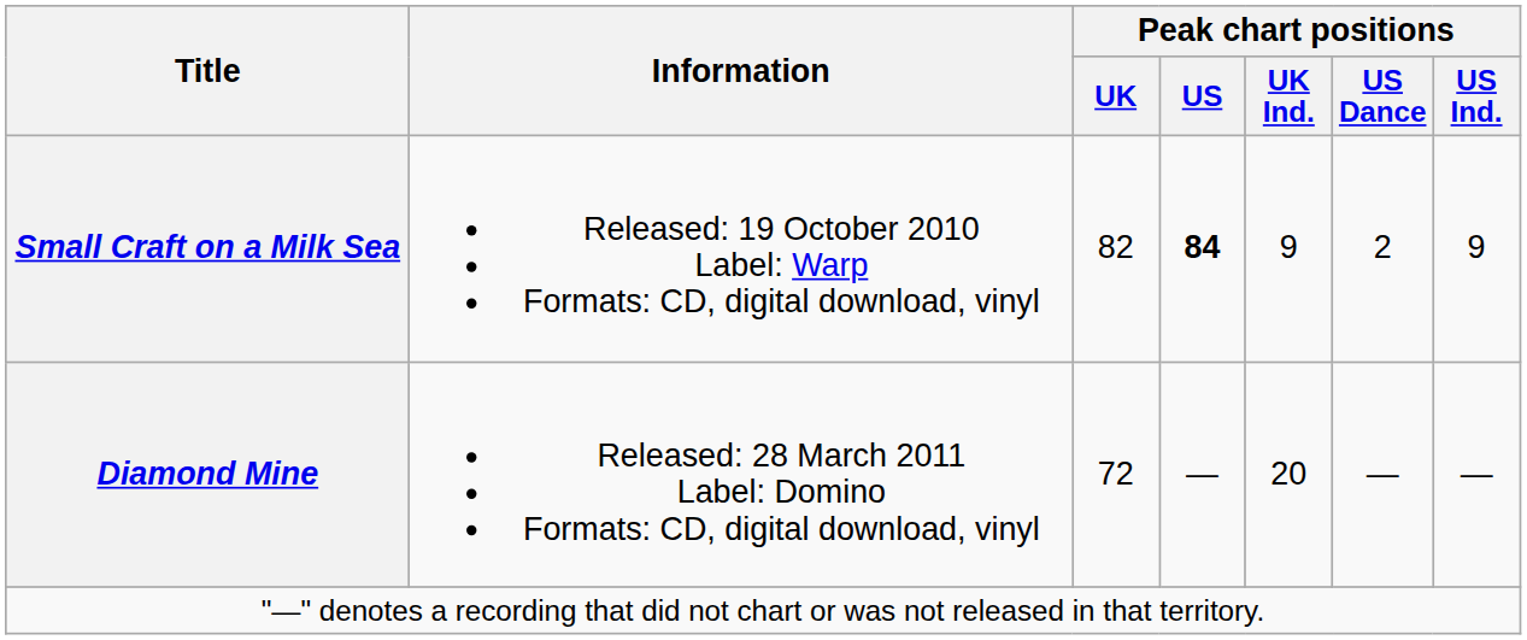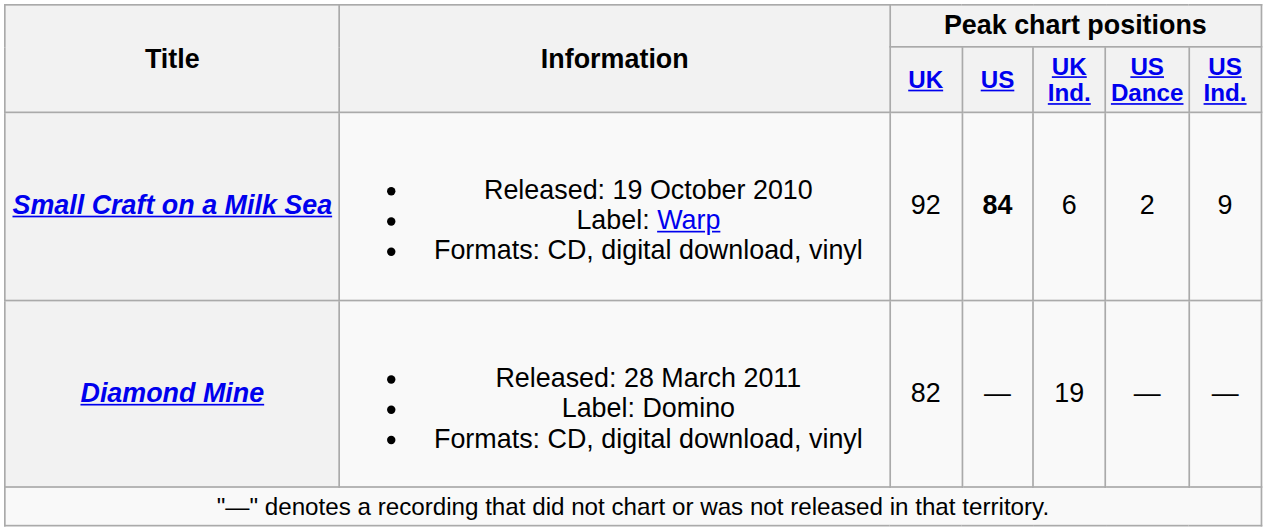Small Craft on a Milk Sea | Peak chart positions / UK: 82 -> 92
Small Craft on a Milk Sea | Peak chart positions / UK Ind.: 9 -> 6
Diamond Mine | Peak chart positions / UK: 72 -> 82
Diamond Mine | Peak chart positions / UK Ind.: 20 -> 19
